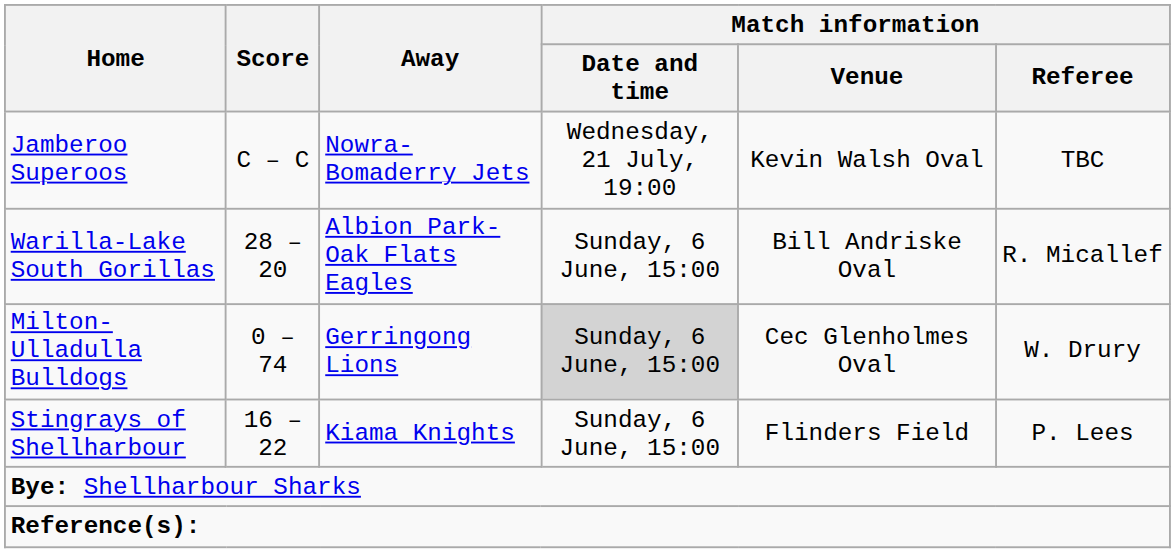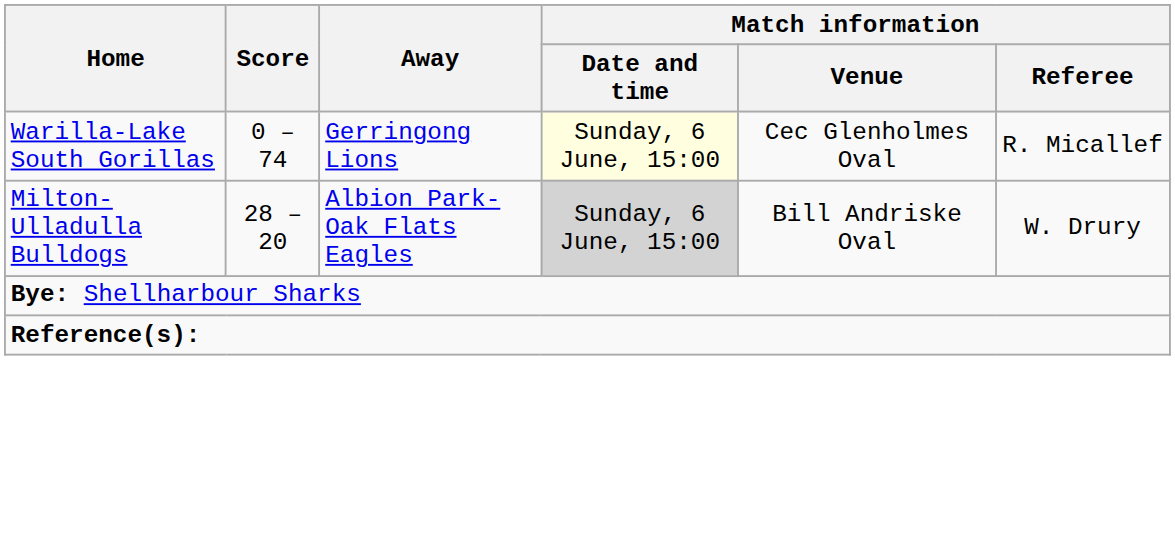- row: Jamberoo Superoos | C – C | Nowra-Bomaderry Jets | Wednesday, 21 July, 19:00 | Kevin Walsh Oval | TBC
Warilla-Lake South Gorillas | Score: 28 – 20 -> 0 – 74
Warilla-Lake South Gorillas | Away: Albion Park-Oak Flats Eagles -> Gerringong Lions
Warilla-Lake South Gorillas | Match information / Date and time: no background -> lightyellow background
Warilla-Lake South Gorillas | Match information / Venue: Bill Andriske Oval -> Cec Glenholmes Oval
Milton-Ulladulla Bulldogs | Score: 0 – 74 -> 28 – 20
Milton-Ulladulla Bulldogs | Away: Gerringong Lions -> Albion Park-Oak Flats Eagles
Milton-Ulladulla Bulldogs | Match information / Venue: Cec Glenholmes Oval -> Bill Andriske Oval
- row: Stingrays of Shellharbour | 16 – 22 | Kiama Knights | Sunday, 6 June, 15:00 | Flinders Field | P. Lees
